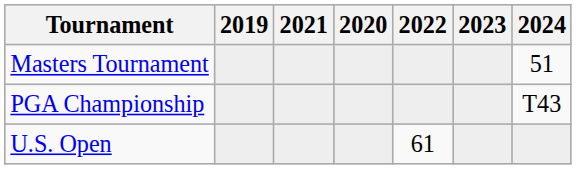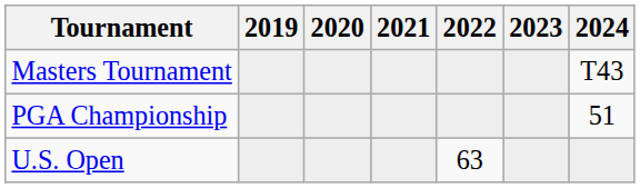columns swapped: 2020 <-> 2021
Masters Tournament | 2024: 51 -> T43
PGA Championship | 2024: T43 -> 51
U.S. Open | 2022: 61 -> 63
